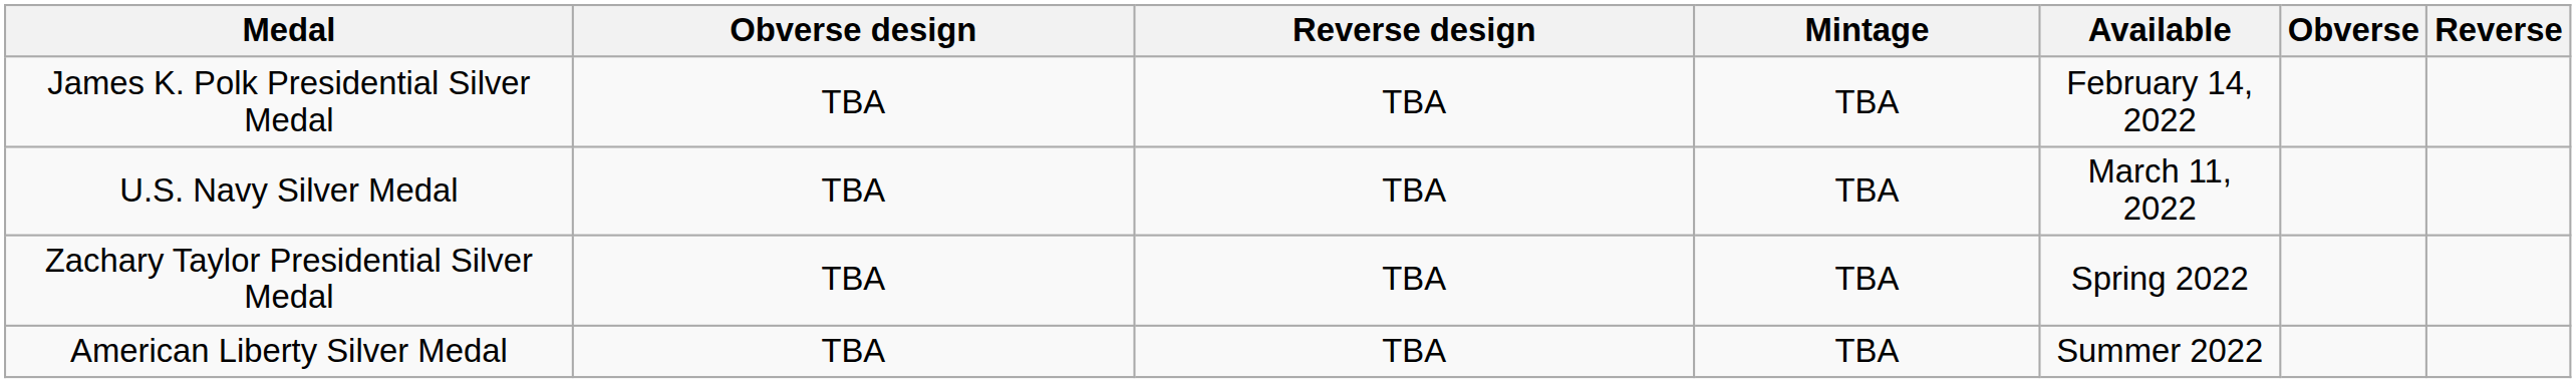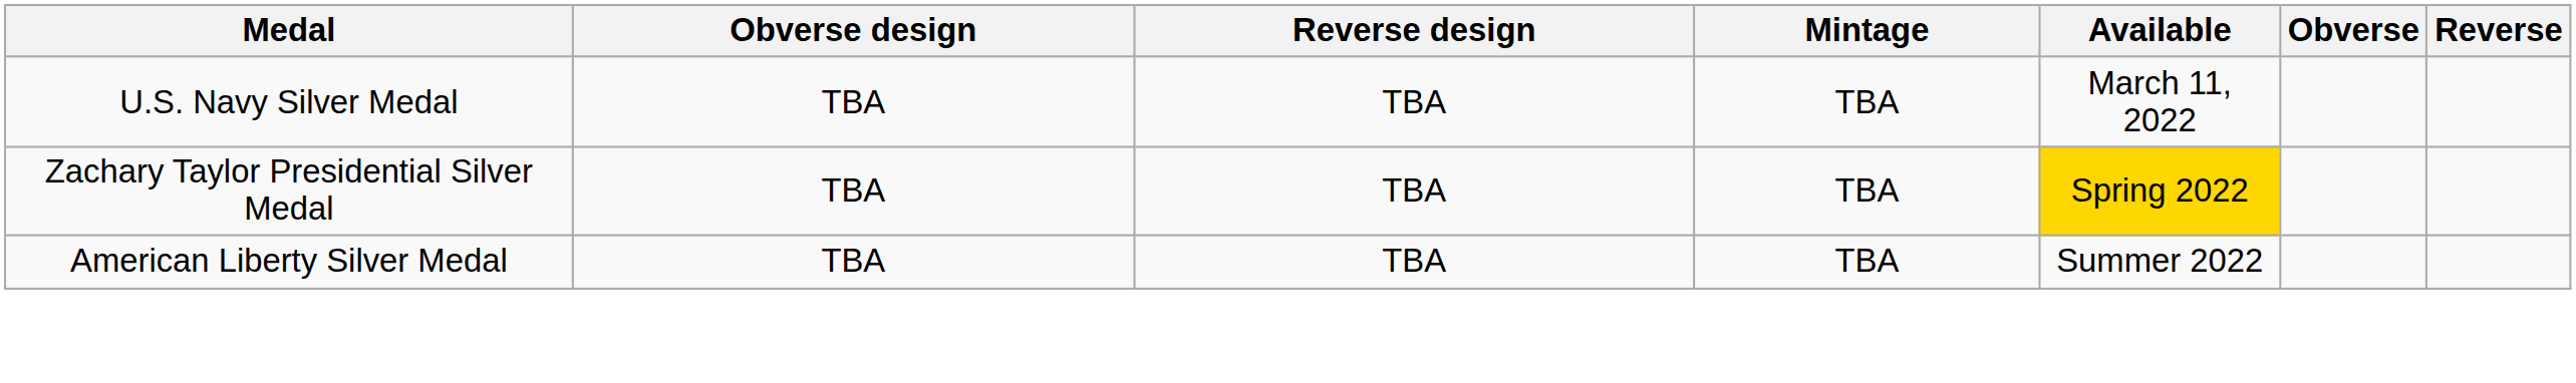- row: James K. Polk Presidential Silver Medal | TBA | TBA | TBA | February 14, 2022
Zachary Taylor Presidential Silver Medal | Available: no background -> gold background
